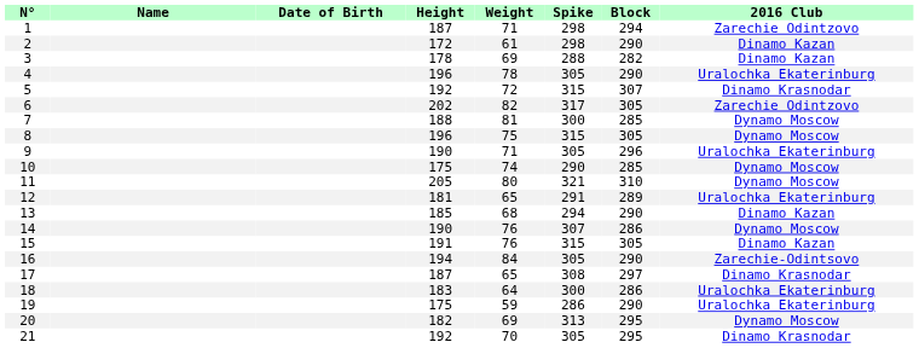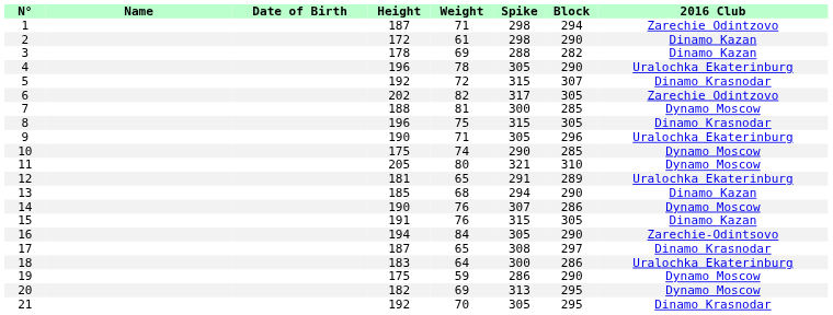8 | 2016 Club: Dynamo Moscow -> Dinamo Krasnodar
19 | 2016 Club: Uralochka Ekaterinburg -> Dynamo Moscow
